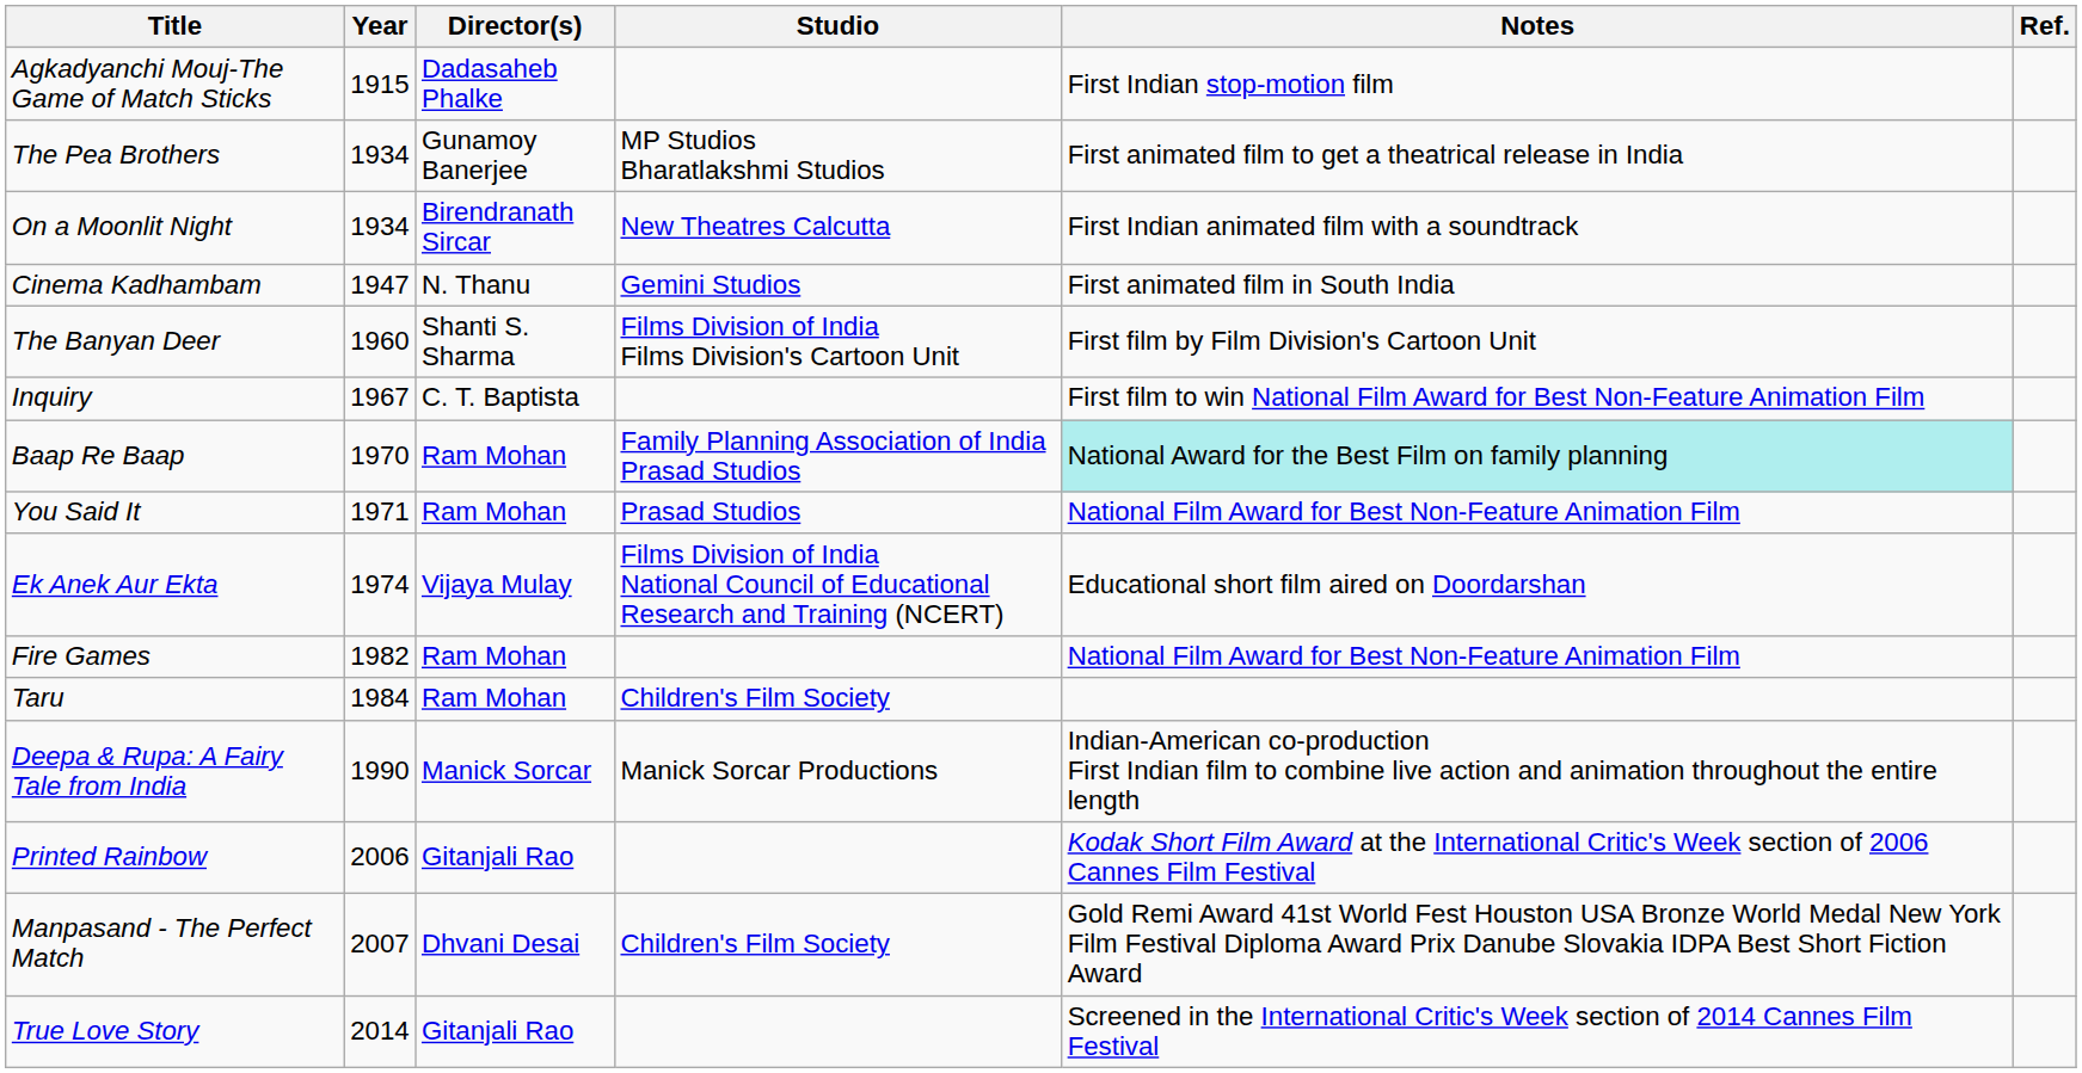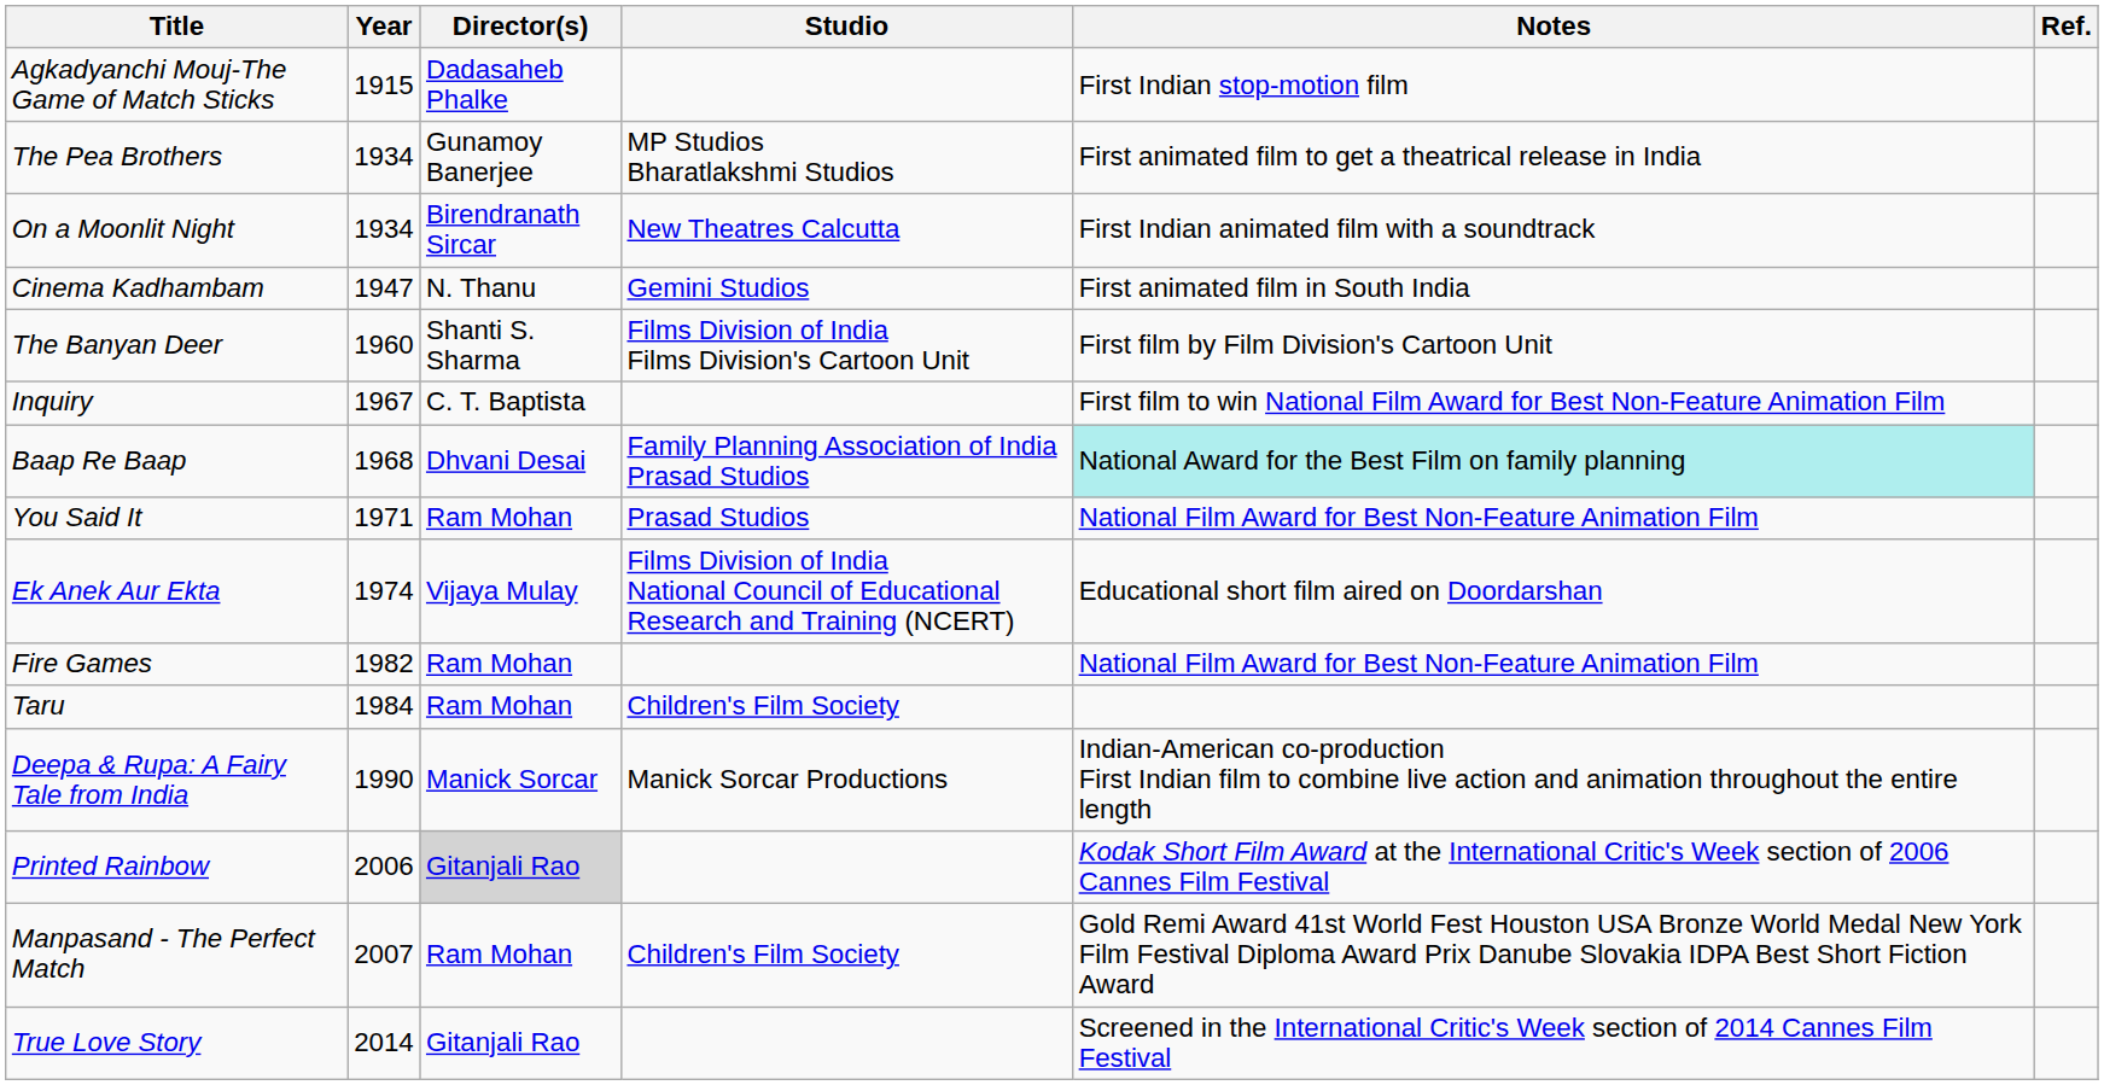Baap Re Baap | Year: 1970 -> 1968
Baap Re Baap | Director(s): Ram Mohan -> Dhvani Desai
Printed Rainbow | Director(s): no background -> lightgrey background
Manpasand - The Perfect Match | Director(s): Dhvani Desai -> Ram Mohan
